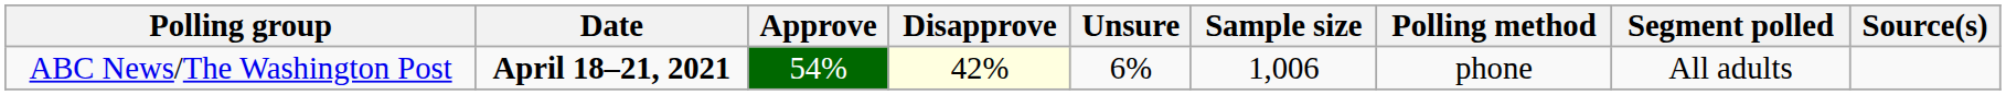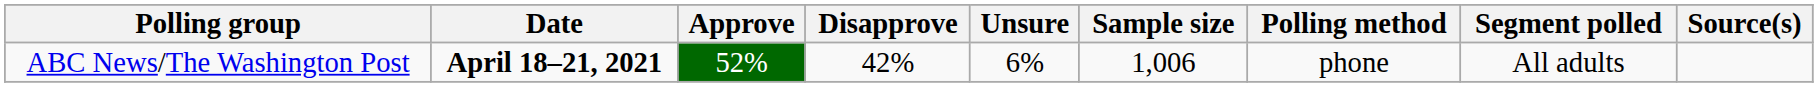ABC News/The Washington Post | Approve: 54% -> 52%
ABC News/The Washington Post | Disapprove: lightyellow background -> no background
